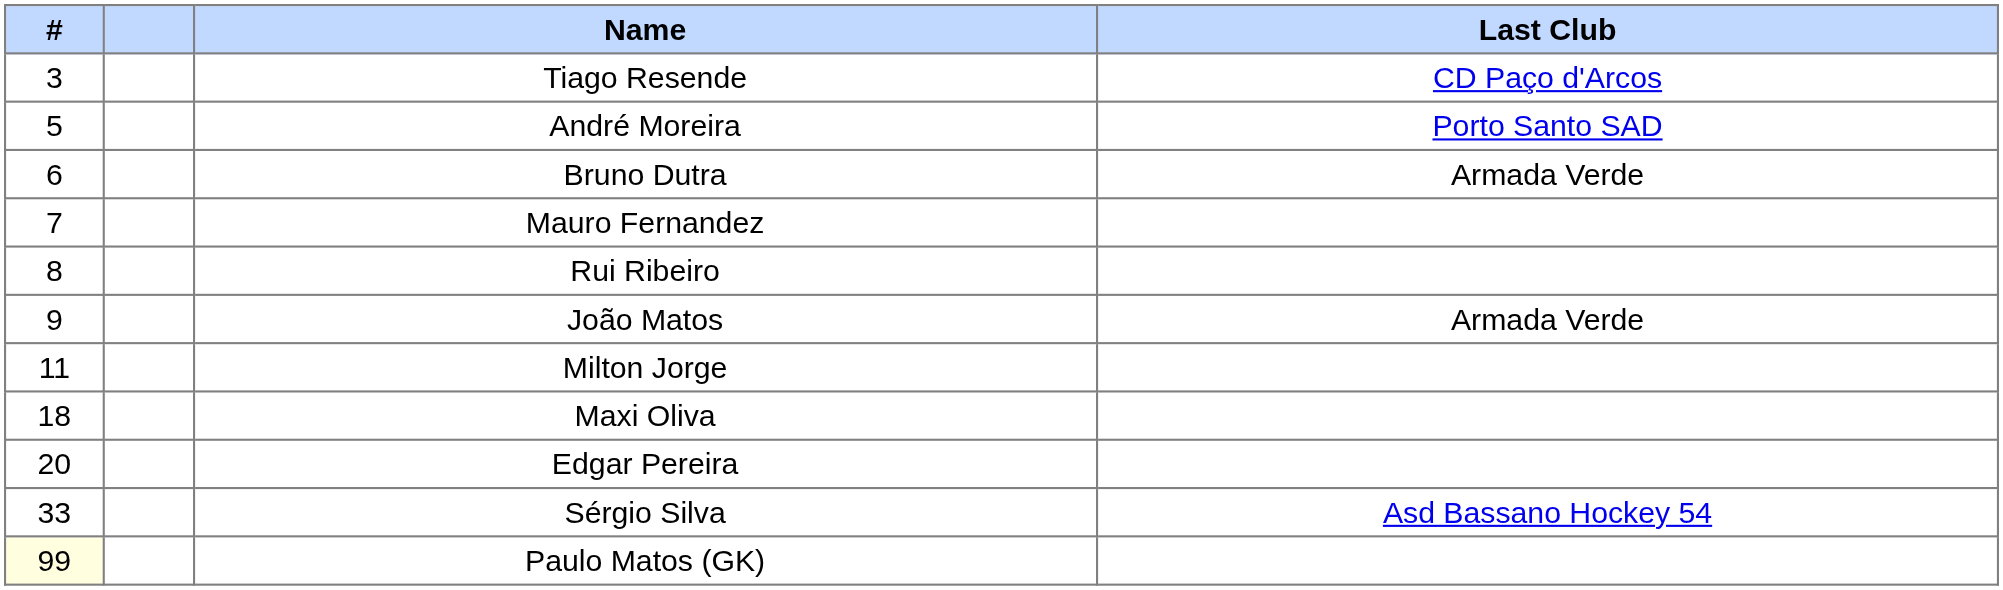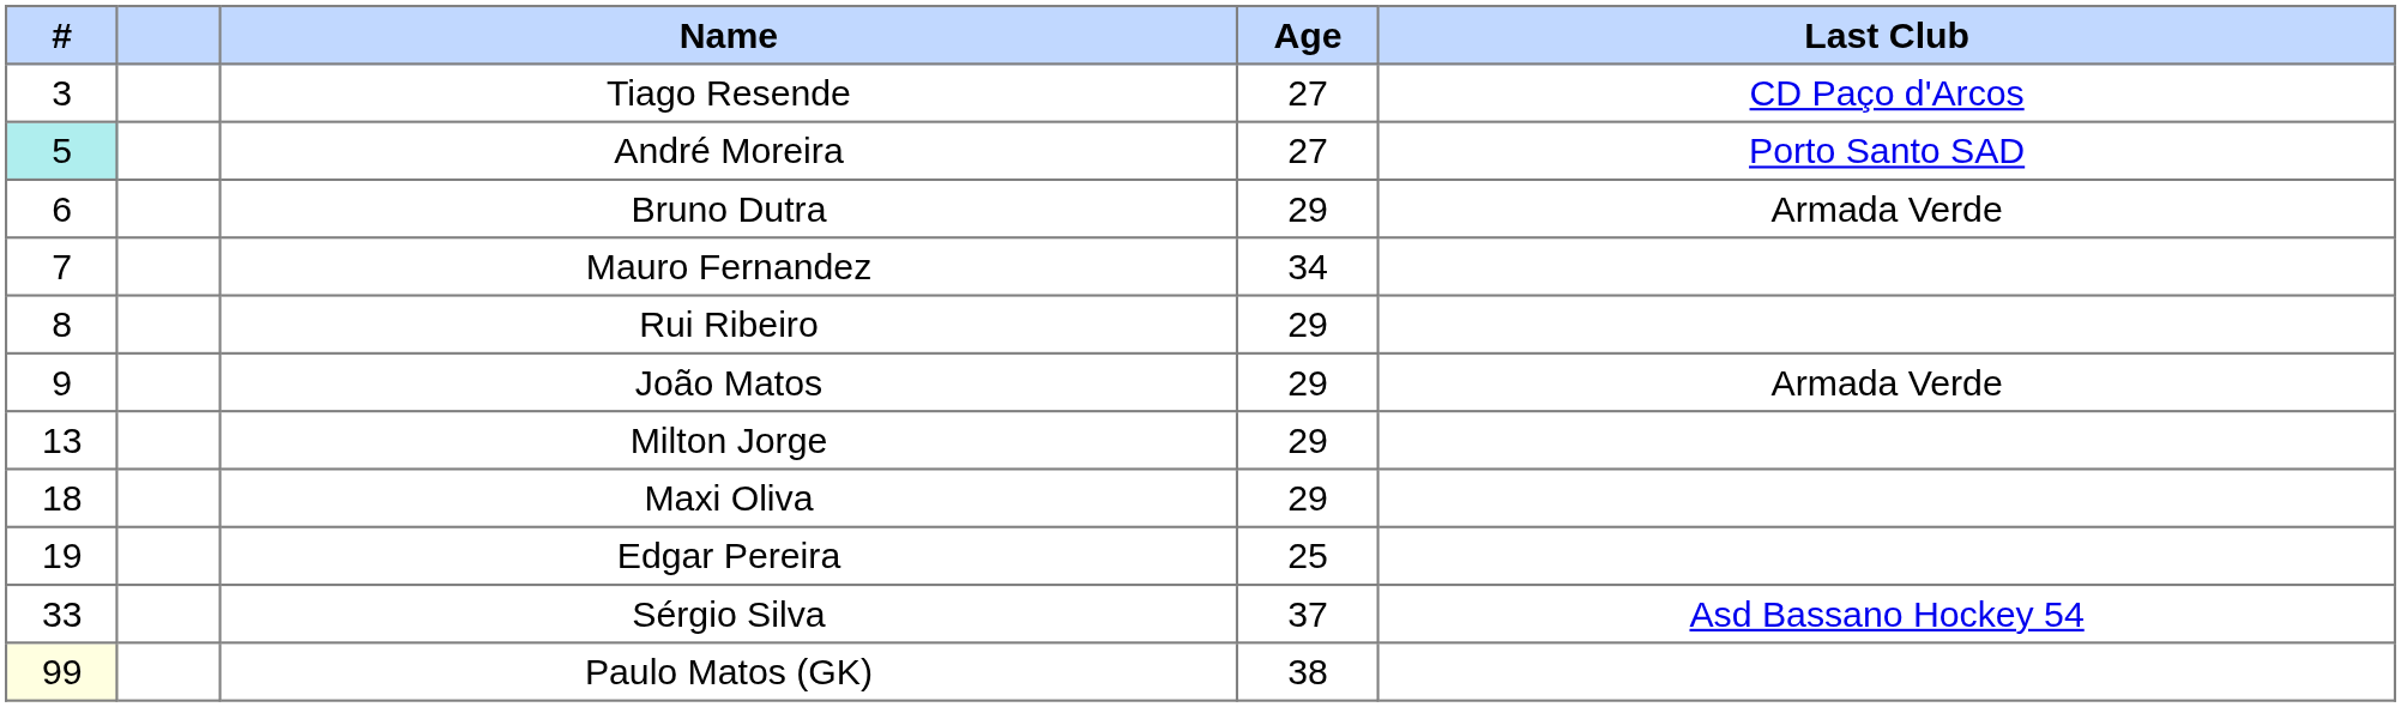+ column: Age | 27 | 27 | 29 | 34 | 29 | 29 | 29 | 29 | 25 | 37 | 38
André Moreira | #: no background -> paleturquoise background
Milton Jorge | #: 11 -> 13
Edgar Pereira | #: 20 -> 19
